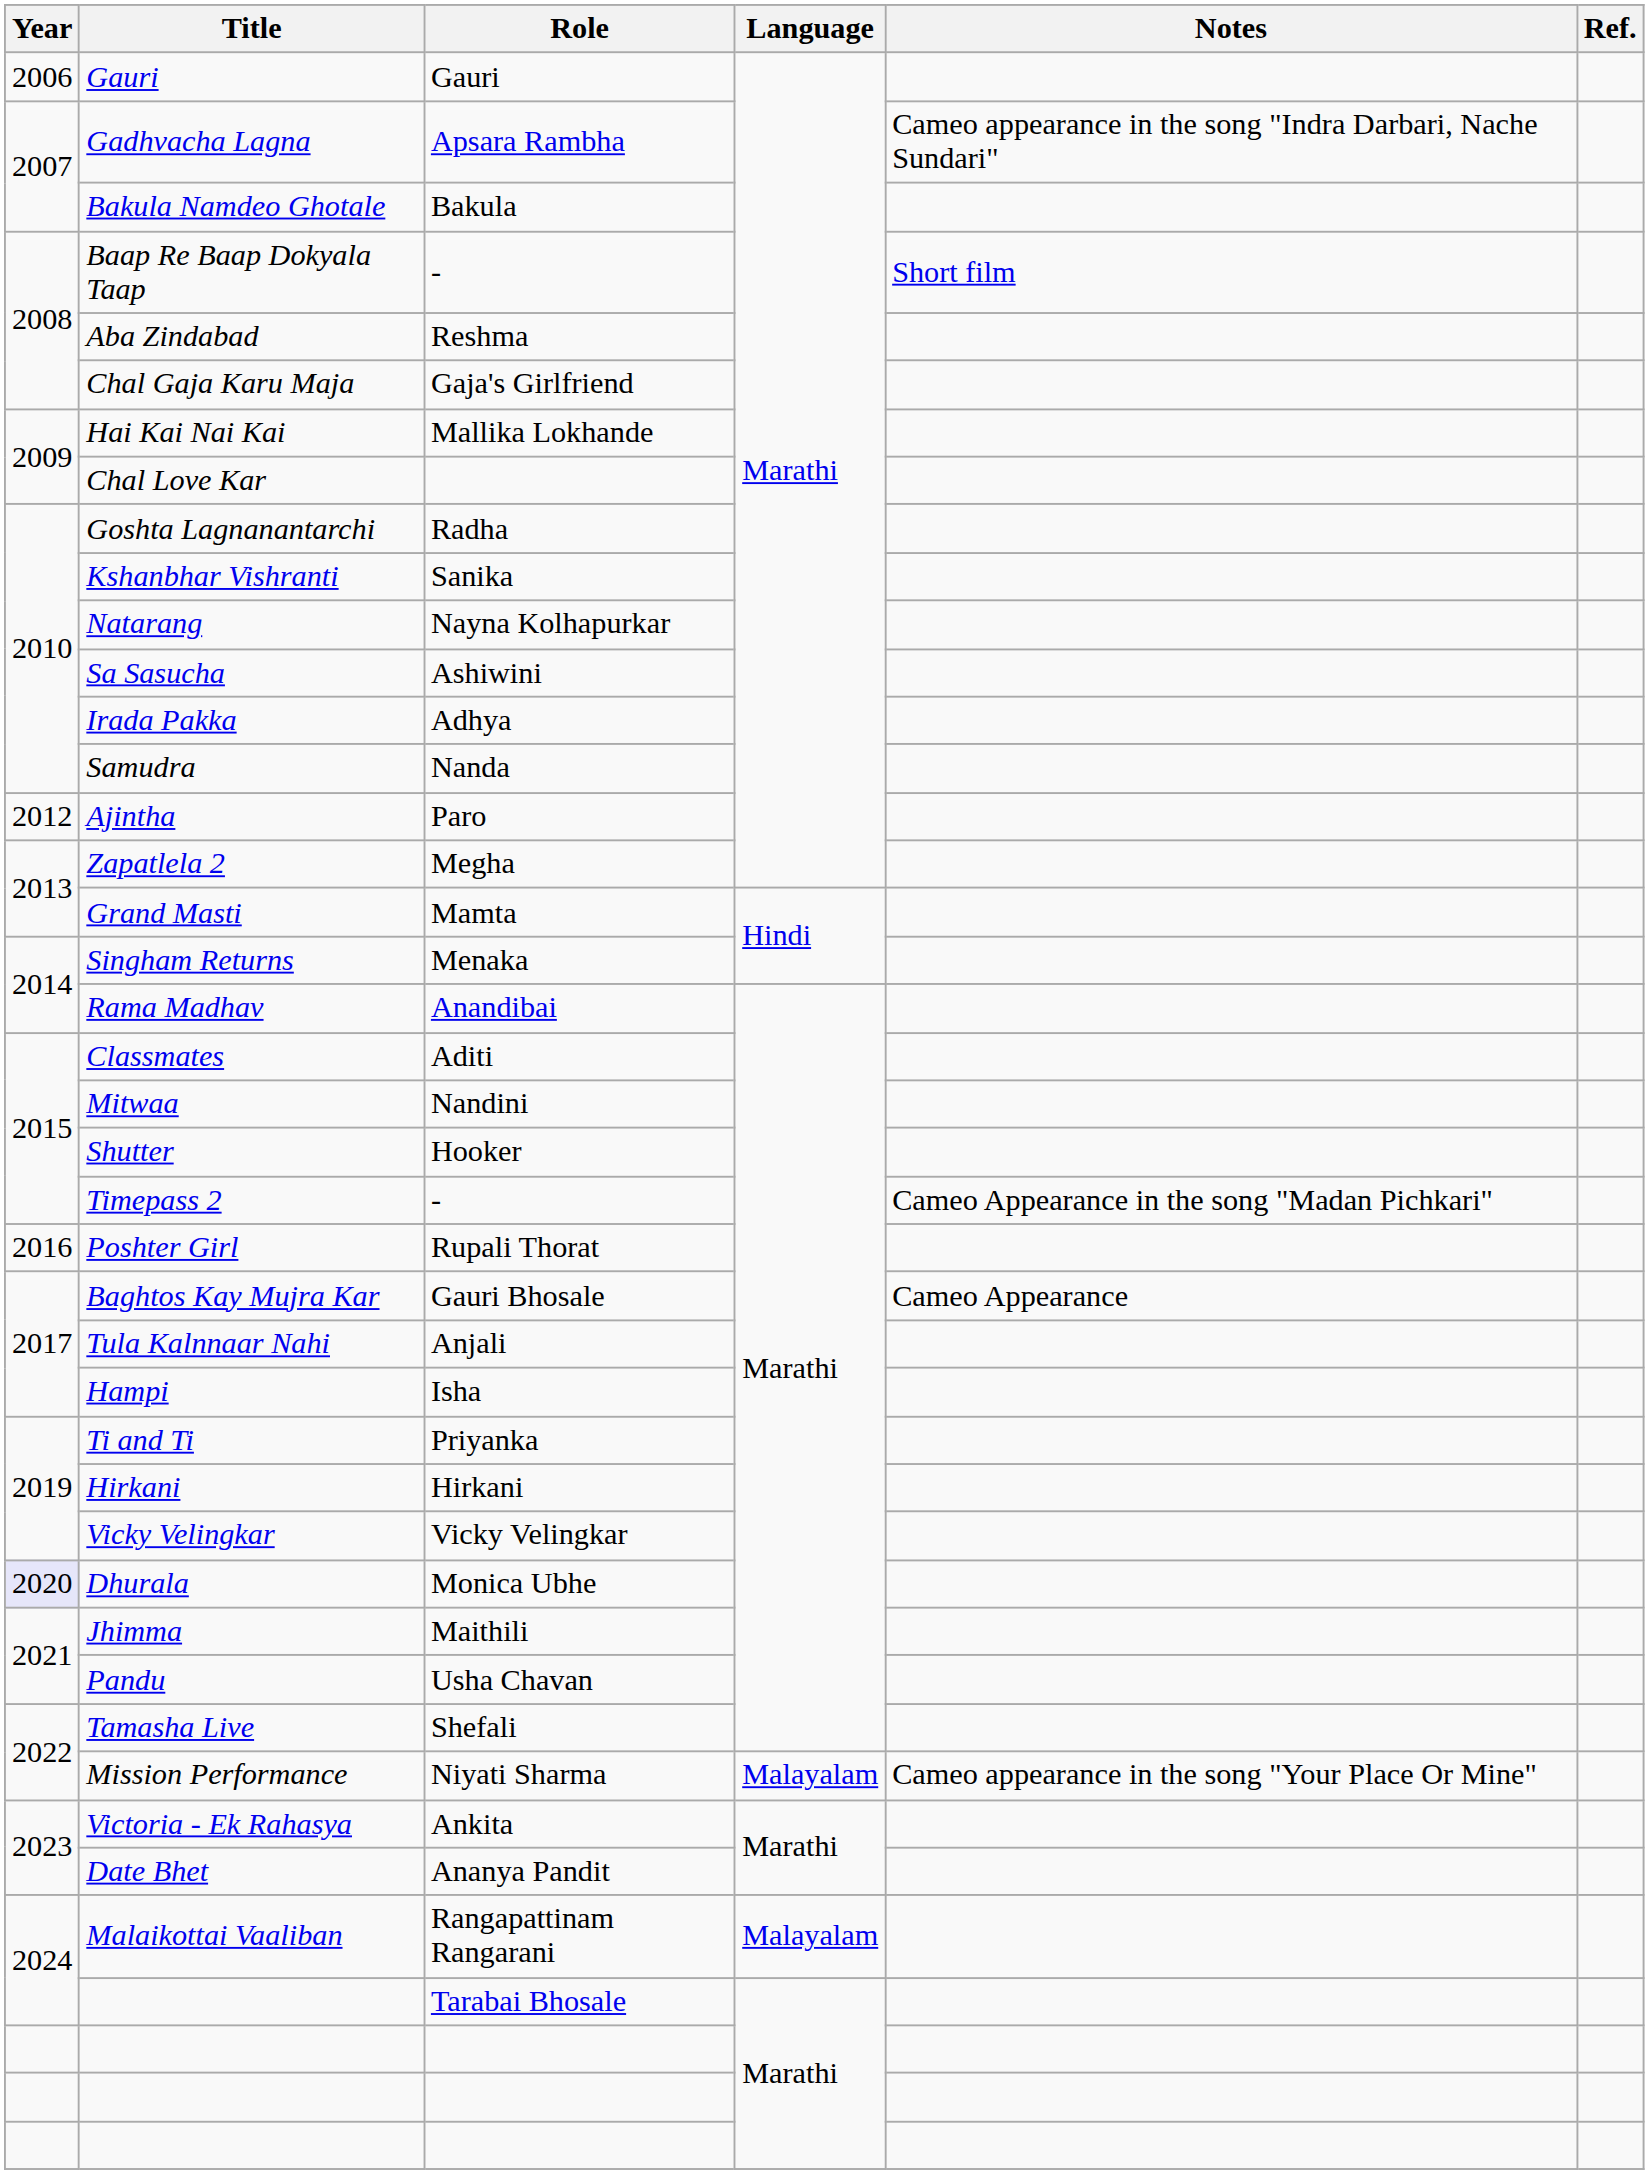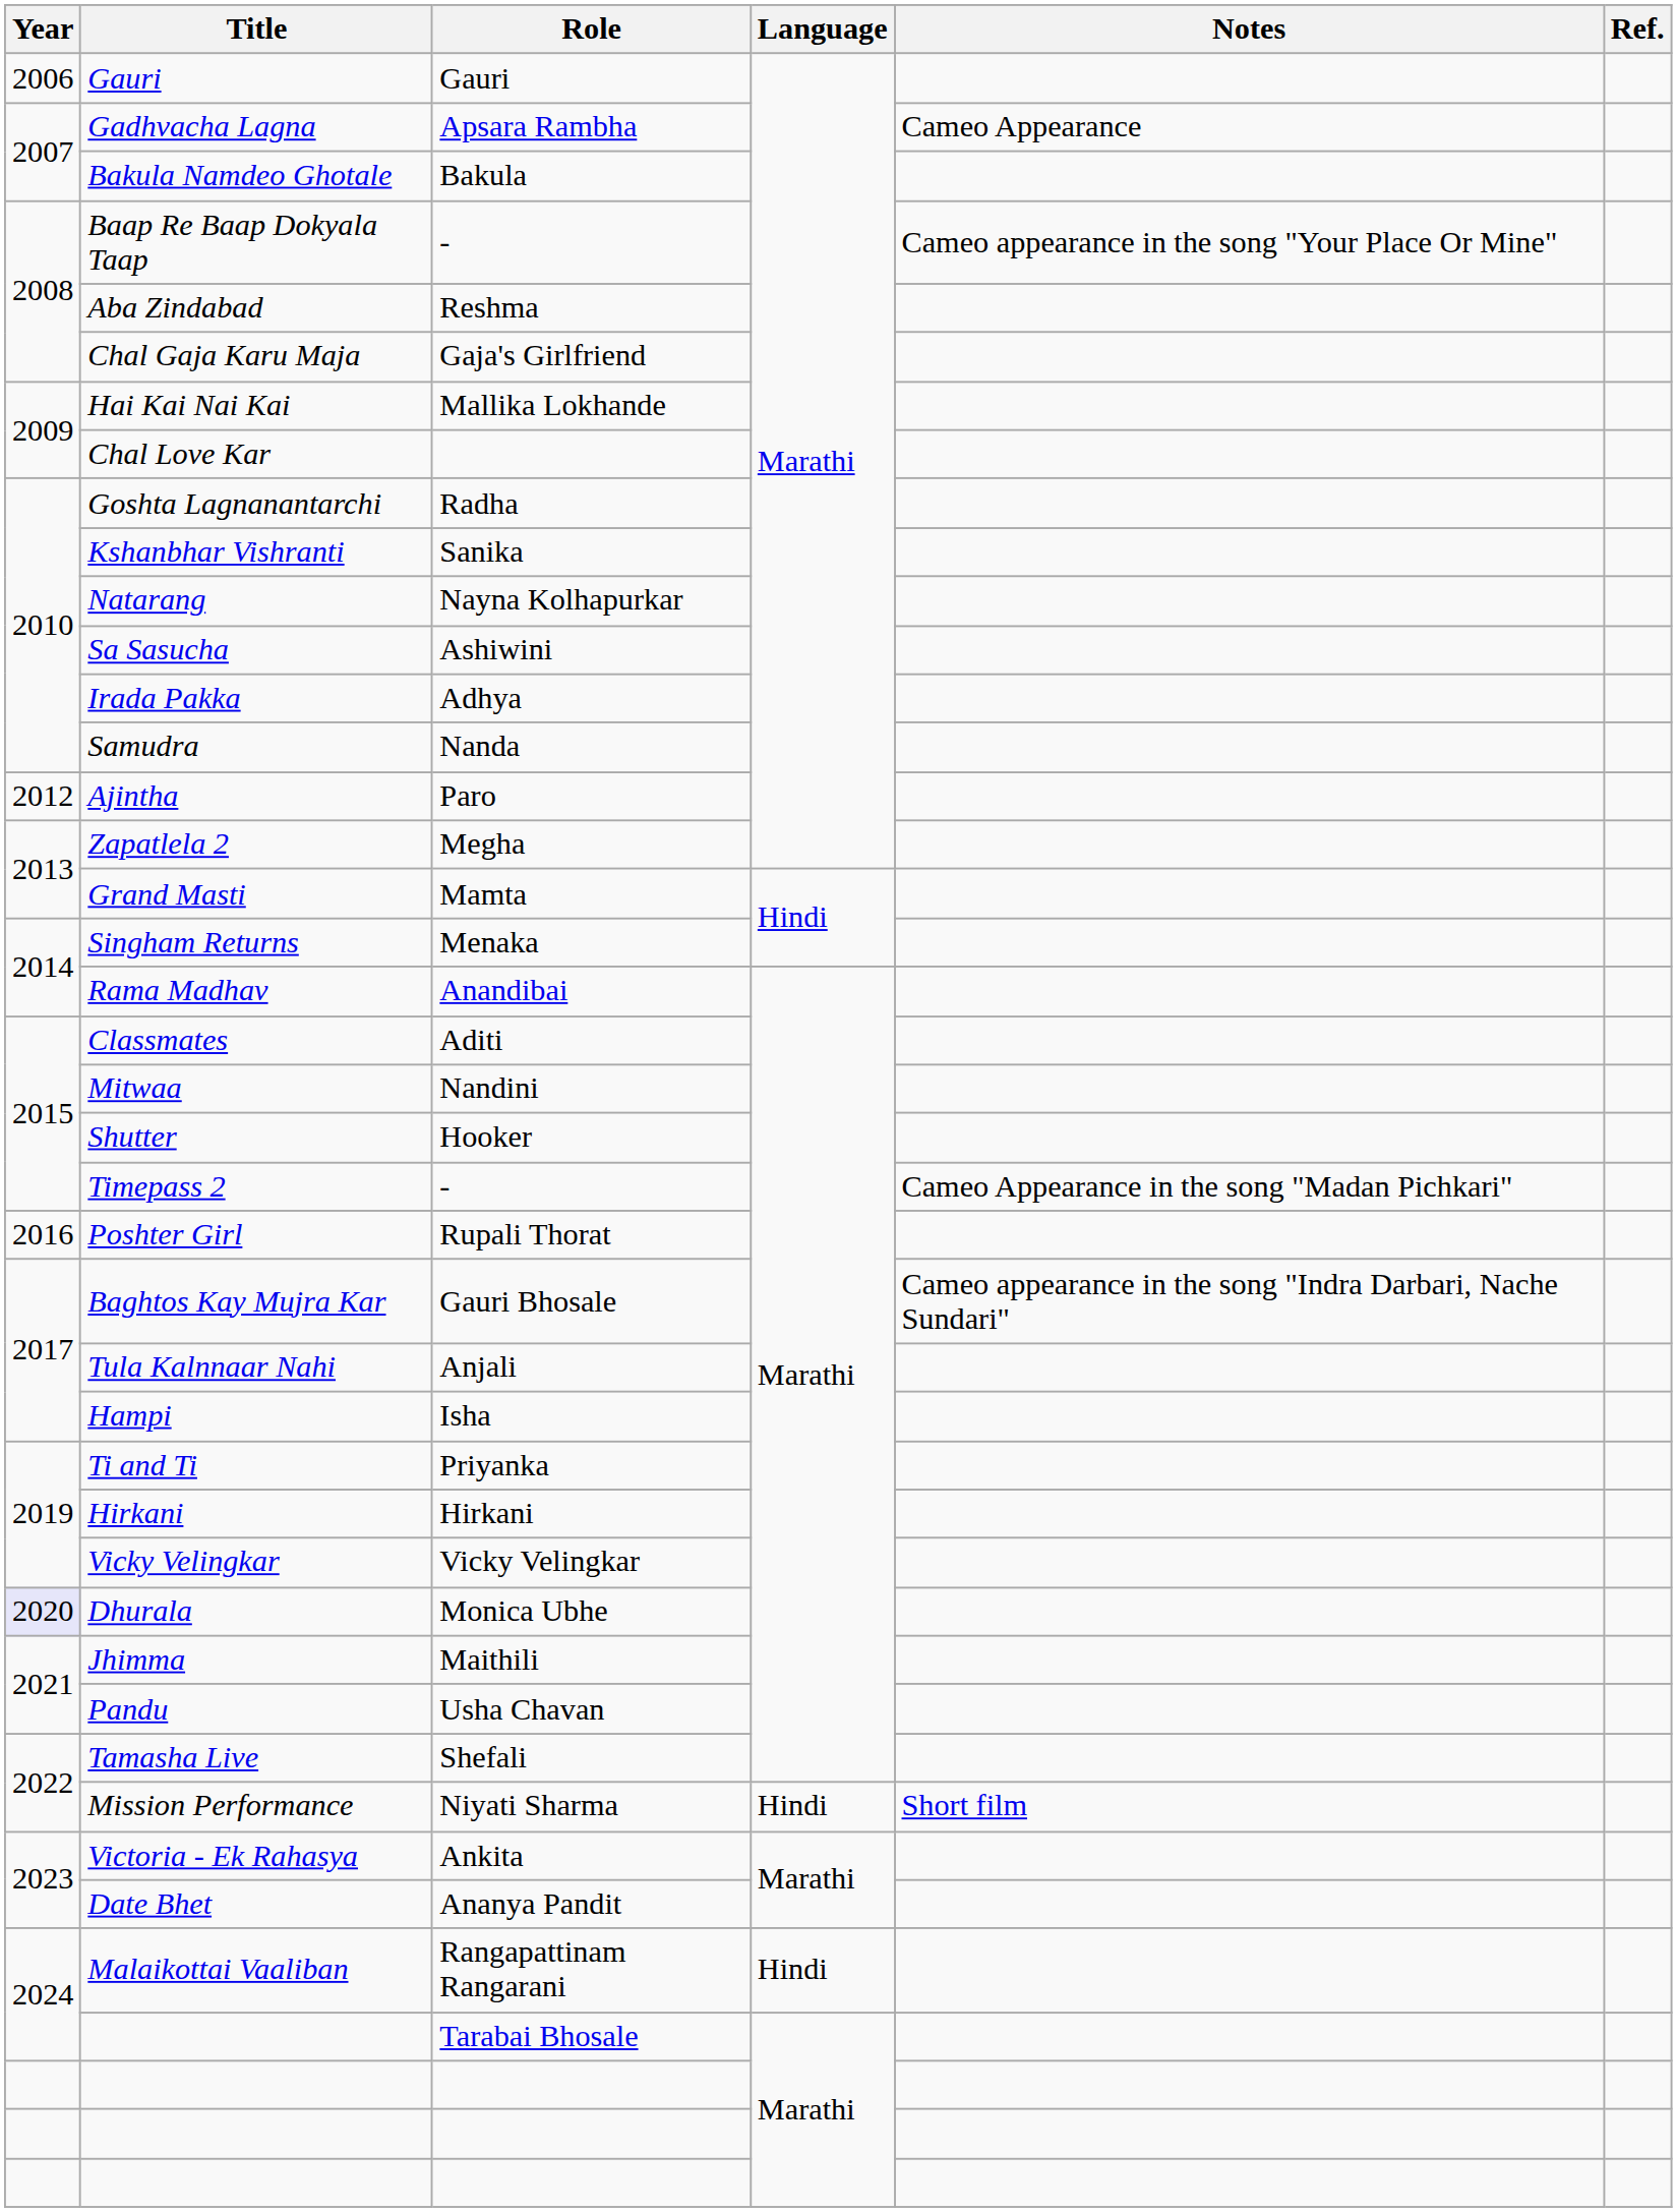Gadhvacha Lagna | Notes: Cameo appearance in the song "Indra Darbari, Nache Sundari" -> Cameo Appearance
Baap Re Baap Dokyala Taap | Notes: Short film -> Cameo appearance in the song "Your Place Or Mine"
Baghtos Kay Mujra Kar | Notes: Cameo Appearance -> Cameo appearance in the song "Indra Darbari, Nache Sundari"
Mission Performance | Language: Malayalam -> Hindi
Mission Performance | Notes: Cameo appearance in the song "Your Place Or Mine" -> Short film
Malaikottai Vaaliban | Language: Malayalam -> Hindi
